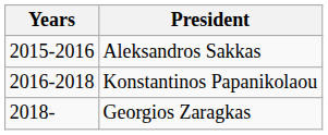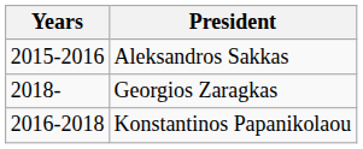rows swapped: Konstantinos Papanikolaou <-> Georgios Zaragkas
